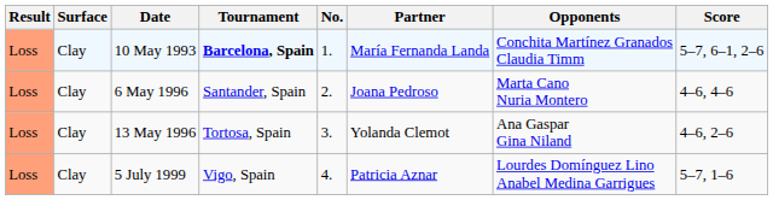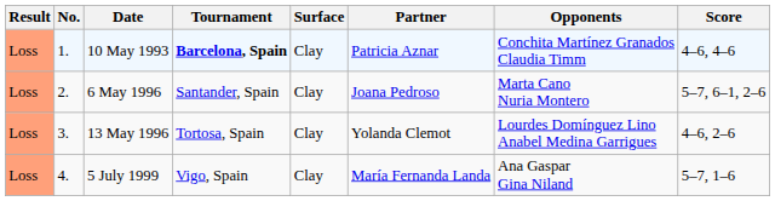columns swapped: No. <-> Surface
10 May 1993 | Partner: María Fernanda Landa -> Patricia Aznar
10 May 1993 | Score: 5–7, 6–1, 2–6 -> 4–6, 4–6
6 May 1996 | Score: 4–6, 4–6 -> 5–7, 6–1, 2–6
13 May 1996 | Opponents: Ana Gaspar Gina Niland -> Lourdes Domínguez Lino Anabel Medina Garrigues
5 July 1999 | Partner: Patricia Aznar -> María Fernanda Landa
5 July 1999 | Opponents: Lourdes Domínguez Lino Anabel Medina Garrigues -> Ana Gaspar Gina Niland
